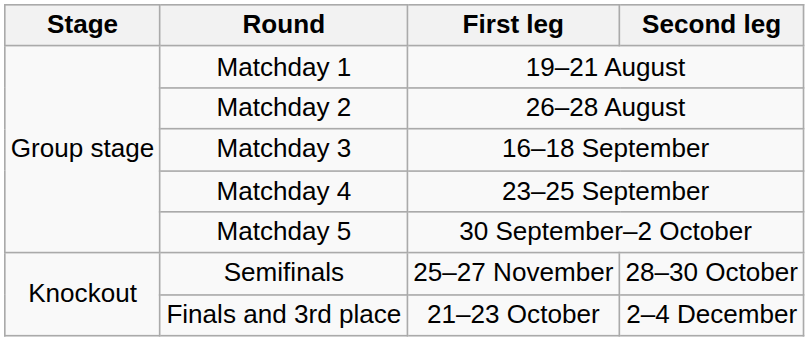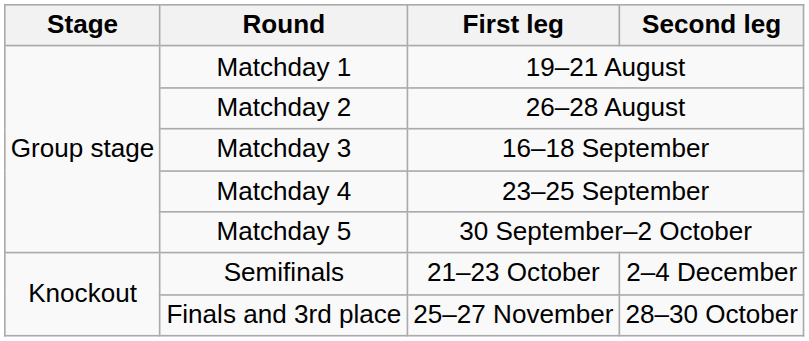Semifinals | First leg: 25–27 November -> 21–23 October
Semifinals | Second leg: 28–30 October -> 2–4 December
Finals and 3rd place | First leg: 21–23 October -> 25–27 November
Finals and 3rd place | Second leg: 2–4 December -> 28–30 October
